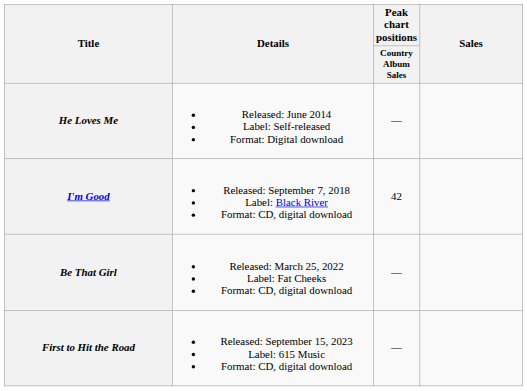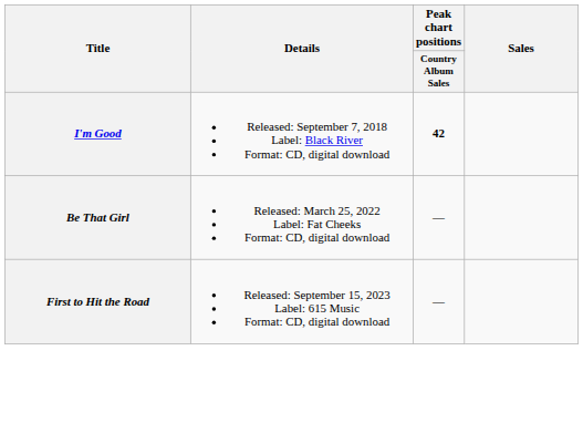- row: He Loves Me | Released: June 2014 Label: Self-released Format: Digital download | —
I'm Good | Peak chart positions / Country Album Sales: normal -> bold
